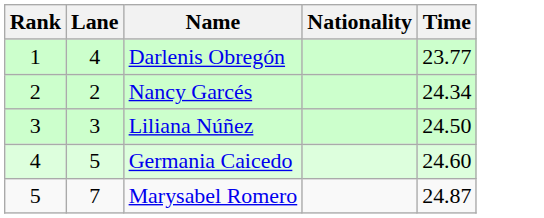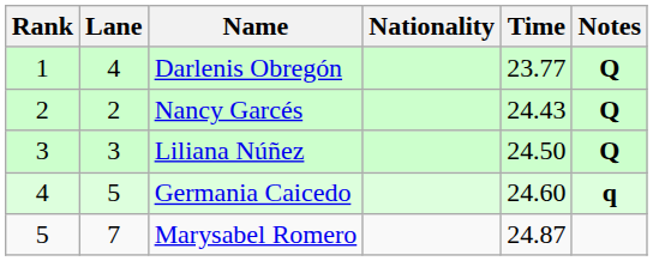+ column: Notes | Q | Q | Q | q
Nancy Garcés | Time: 24.34 -> 24.43
